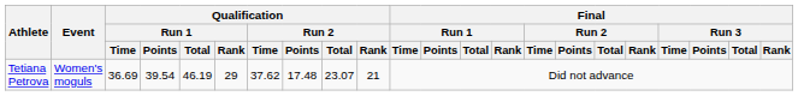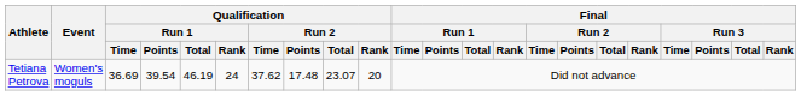Tetiana Petrova | Qualification / Run 1 / Rank: 29 -> 24
Tetiana Petrova | Qualification / Run 2 / Rank: 21 -> 20
